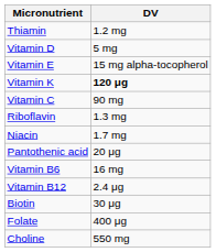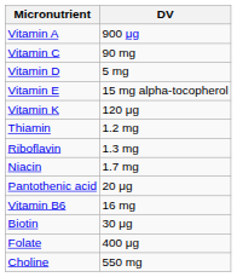+ row: Vitamin A | 900 μg
rows swapped: Vitamin C <-> Thiamin
Vitamin K | DV: bold -> normal
- row: Vitamin B12 | 2.4 μg
